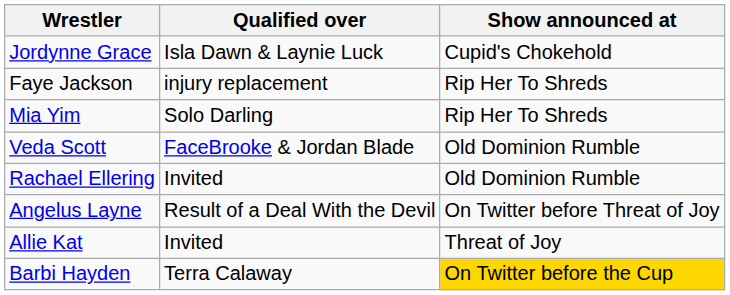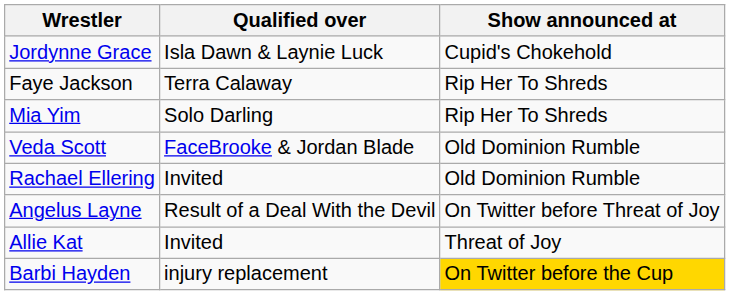Faye Jackson | Qualified over: injury replacement -> Terra Calaway
Barbi Hayden | Qualified over: Terra Calaway -> injury replacement
